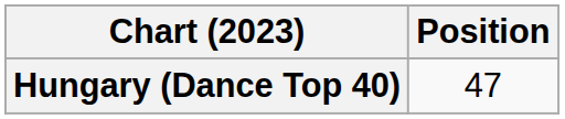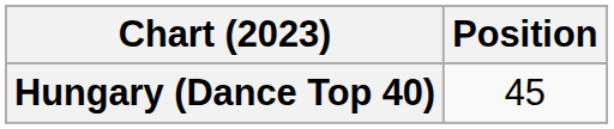Hungary (Dance Top 40) | Position: 47 -> 45
